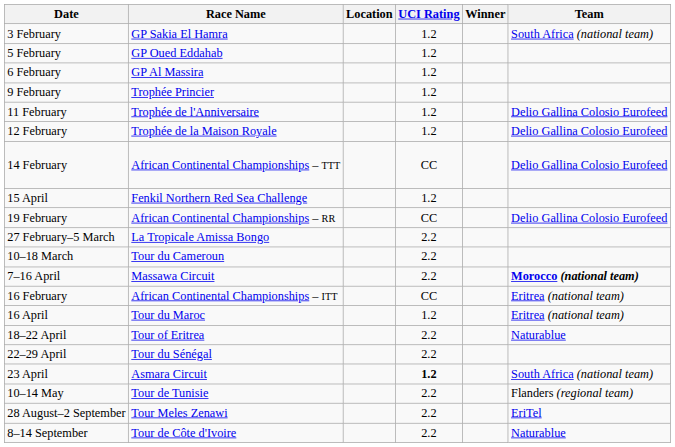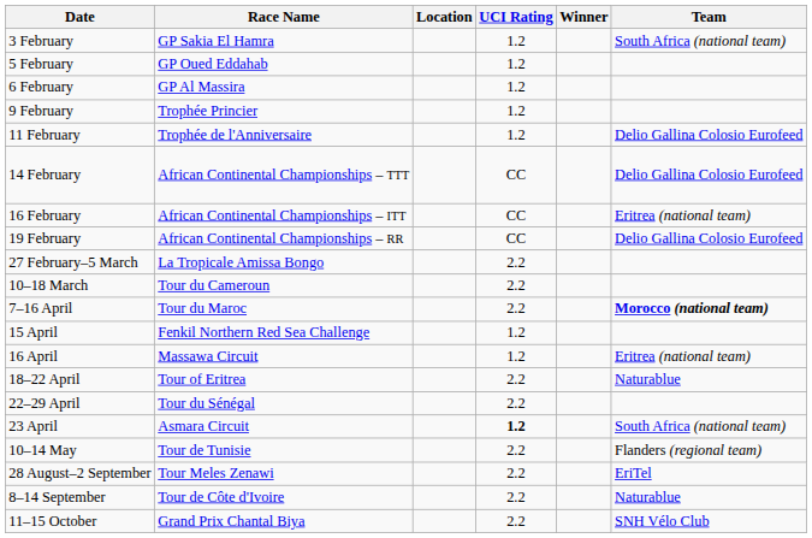- row: 12 February | Trophée de la Maison Royale | 1.2 | Delio Gallina Colosio Eurofeed
rows swapped: 16 February <-> 15 April
7–16 April | Race Name: Massawa Circuit -> Tour du Maroc
16 April | Race Name: Tour du Maroc -> Massawa Circuit
+ row: 11–15 October | Grand Prix Chantal Biya | 2.2 | SNH Vélo Club
